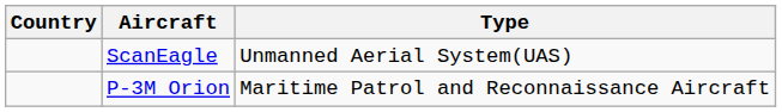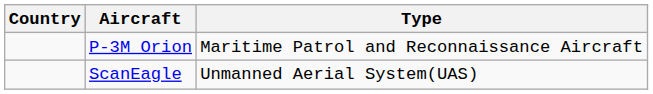rows swapped: P-3M Orion <-> ScanEagle
